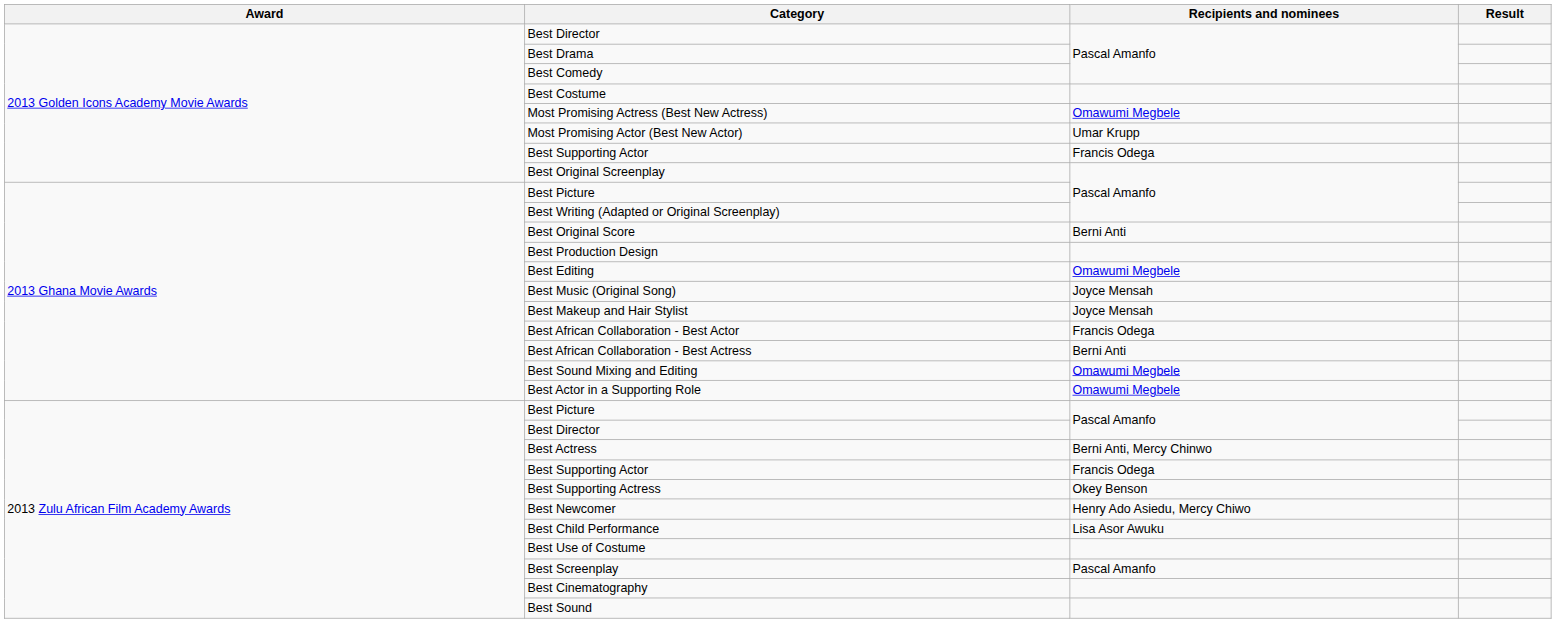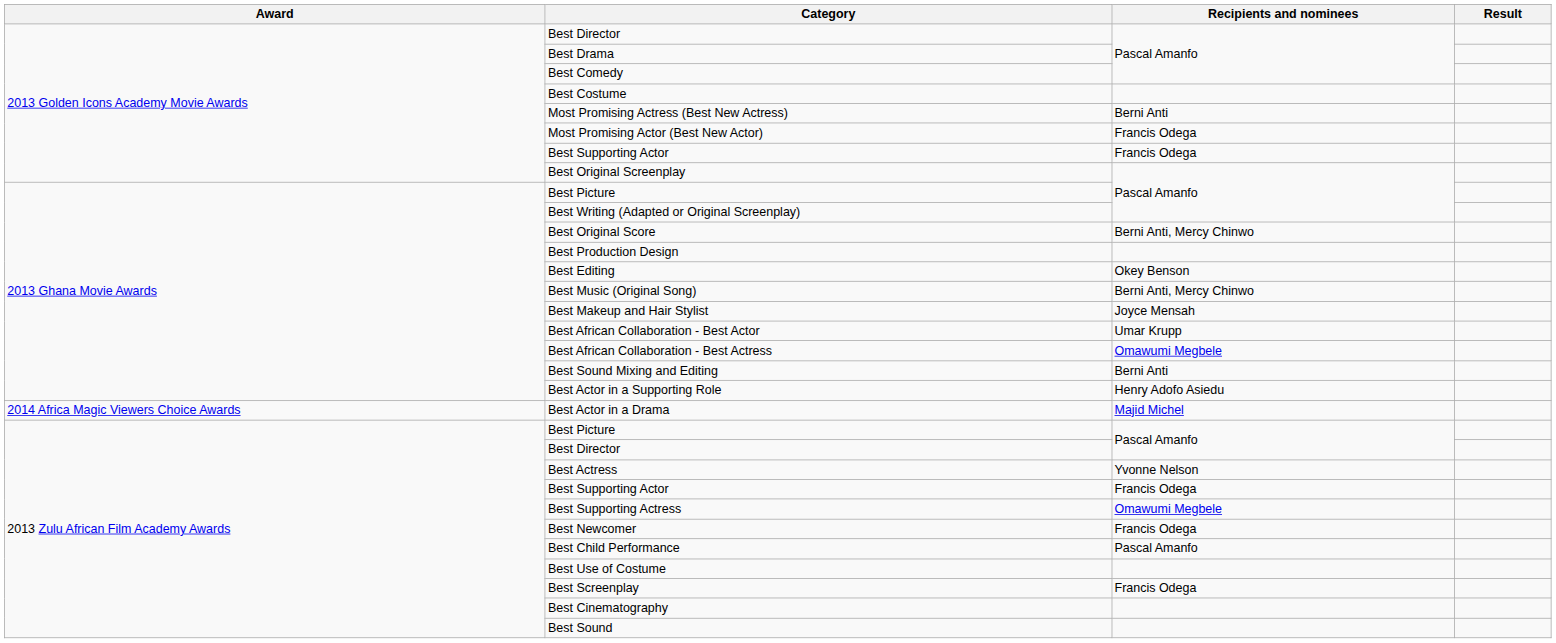Most Promising Actress (Best New Actress) | Recipients and nominees: Omawumi Megbele -> Berni Anti
Most Promising Actor (Best New Actor) | Recipients and nominees: Umar Krupp -> Francis Odega
Best Original Score | Recipients and nominees: Berni Anti -> Berni Anti, Mercy Chinwo
Best Editing | Recipients and nominees: Omawumi Megbele -> Okey Benson
Best Music (Original Song) | Recipients and nominees: Joyce Mensah -> Berni Anti, Mercy Chinwo
Best African Collaboration - Best Actor | Recipients and nominees: Francis Odega -> Umar Krupp
Best African Collaboration - Best Actress | Recipients and nominees: Berni Anti -> Omawumi Megbele
Best Sound Mixing and Editing | Recipients and nominees: Omawumi Megbele -> Berni Anti
Best Actor in a Supporting Role | Recipients and nominees: Omawumi Megbele -> Henry Adofo Asiedu
+ row: 2014 Africa Magic Viewers Choice Awards | Best Actor in a Drama | Majid Michel
Best Actress | Recipients and nominees: Berni Anti, Mercy Chinwo -> Yvonne Nelson
Best Supporting Actress | Recipients and nominees: Okey Benson -> Omawumi Megbele
Best Newcomer | Recipients and nominees: Henry Ado Asiedu, Mercy Chiwo -> Francis Odega
Best Child Performance | Recipients and nominees: Lisa Asor Awuku -> Pascal Amanfo
Best Screenplay | Recipients and nominees: Pascal Amanfo -> Francis Odega
